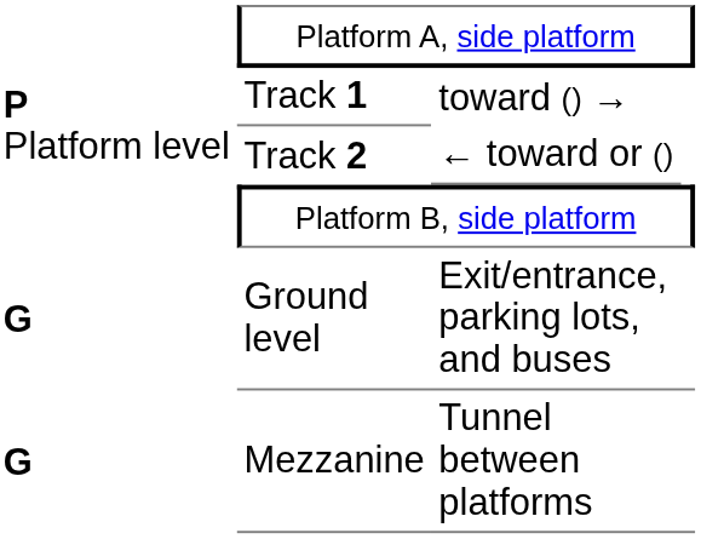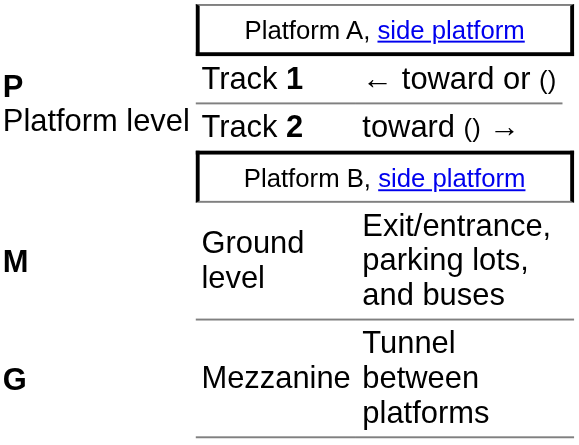Track 1 | column 3: toward () → -> ← toward or ()
Track 2 | column 3: ← toward or () -> toward () →
Ground level | column 1: G -> M
